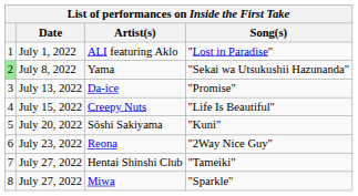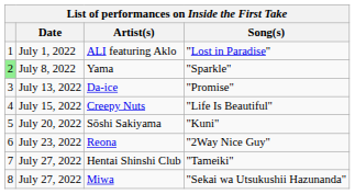Yama | Song(s): "Sekai wa Utsukushii Hazunanda" -> "Sparkle"
Miwa | Song(s): "Sparkle" -> "Sekai wa Utsukushii Hazunanda"
